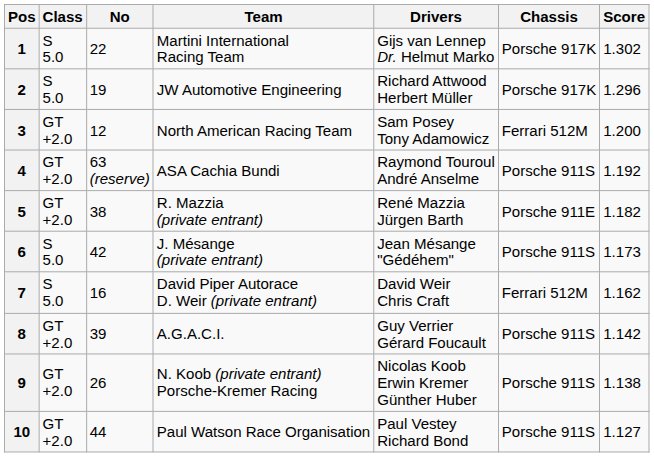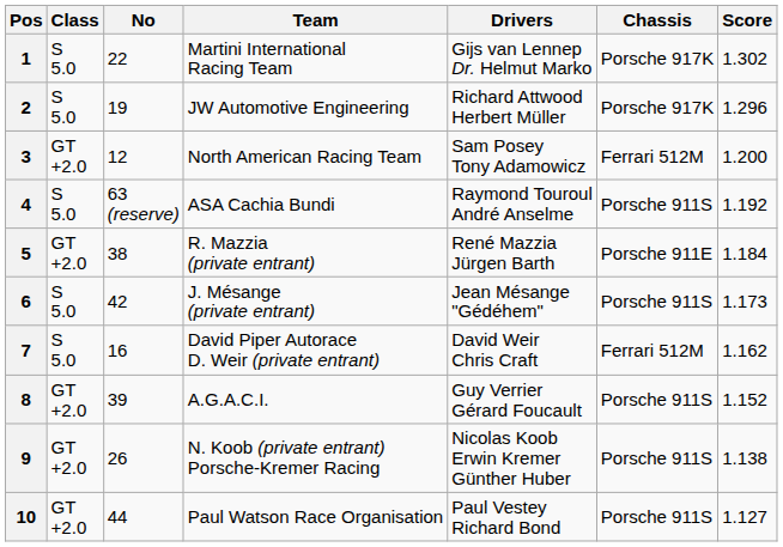4 | Class: GT +2.0 -> S 5.0
5 | Score: 1.182 -> 1.184
8 | Score: 1.142 -> 1.152
